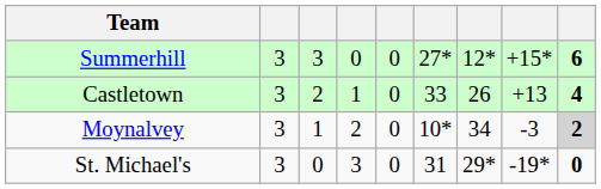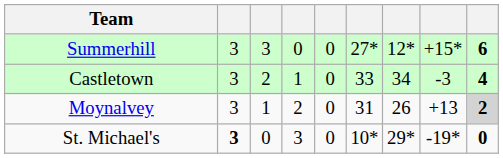Castletown | column 7: 26 -> 34
Castletown | column 8: +13 -> -3
Moynalvey | column 6: 10* -> 31
Moynalvey | column 7: 34 -> 26
Moynalvey | column 8: -3 -> +13
St. Michael's | column 2: normal -> bold
St. Michael's | column 6: 31 -> 10*
